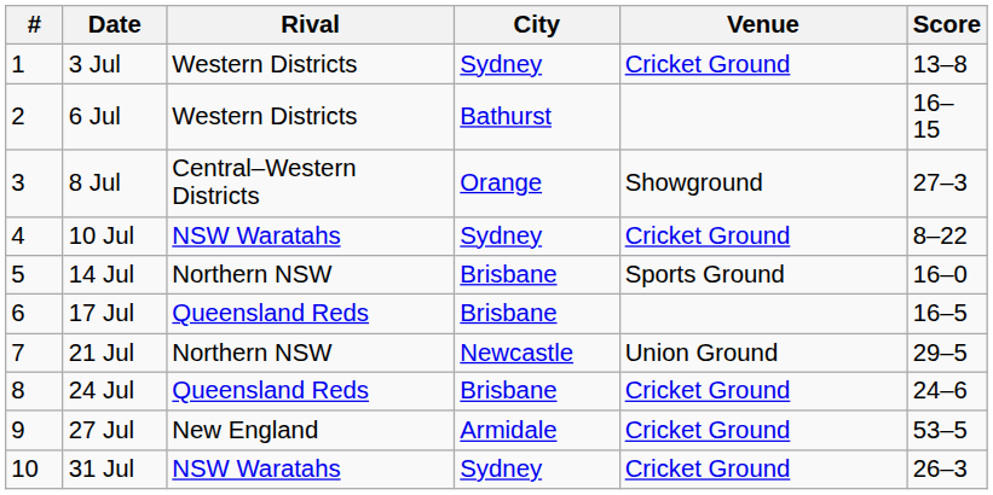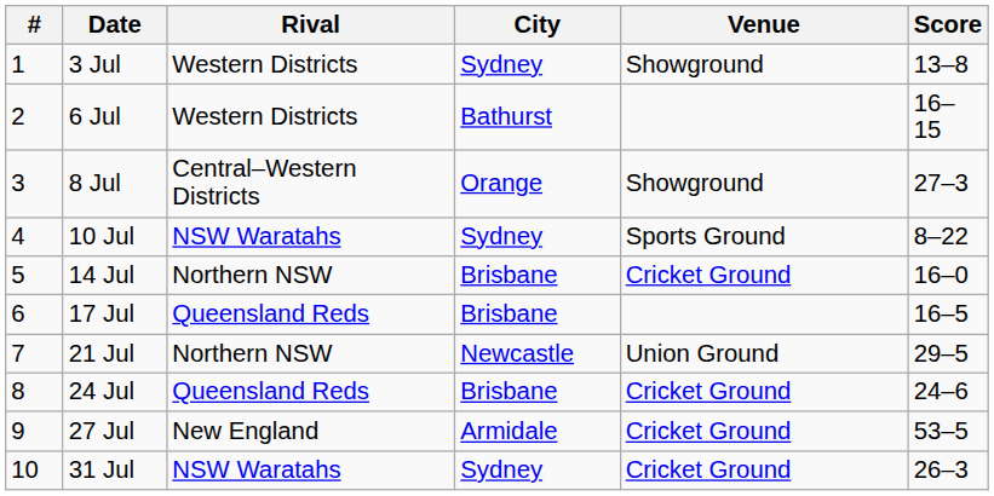3 Jul | Venue: Cricket Ground -> Showground
10 Jul | Venue: Cricket Ground -> Sports Ground
14 Jul | Venue: Sports Ground -> Cricket Ground
